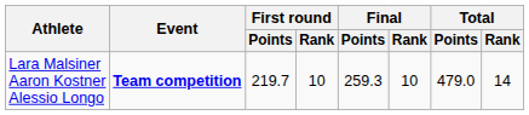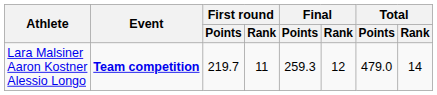Lara Malsiner Aaron Kostner Alessio Longo | First round / Rank: 10 -> 11
Lara Malsiner Aaron Kostner Alessio Longo | Final / Rank: 10 -> 12
